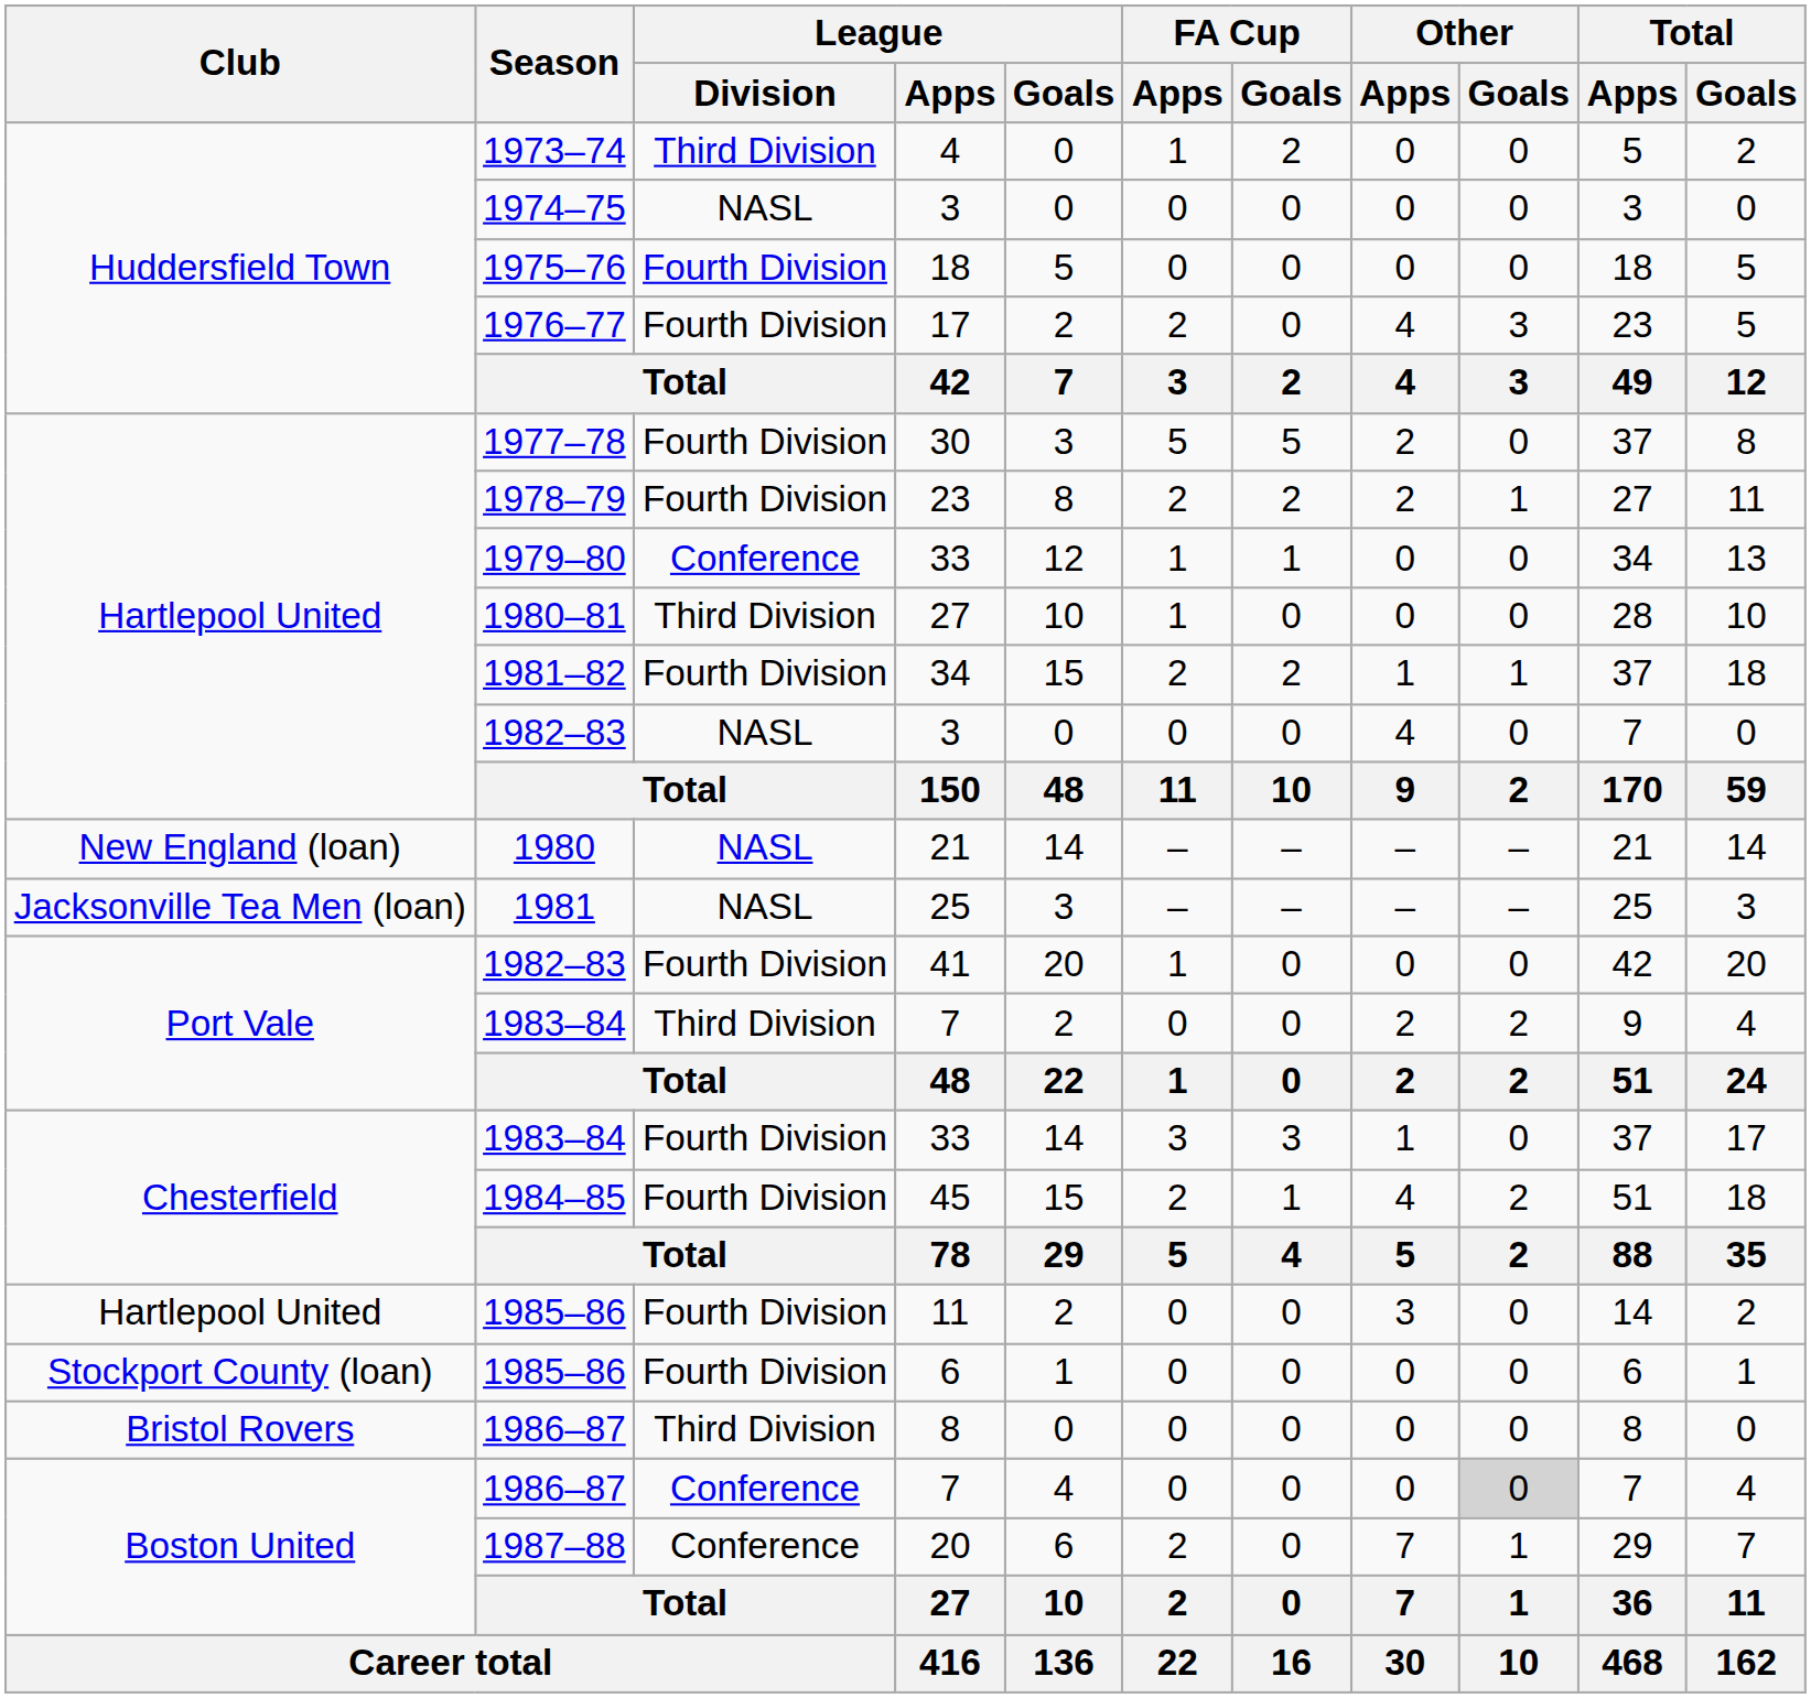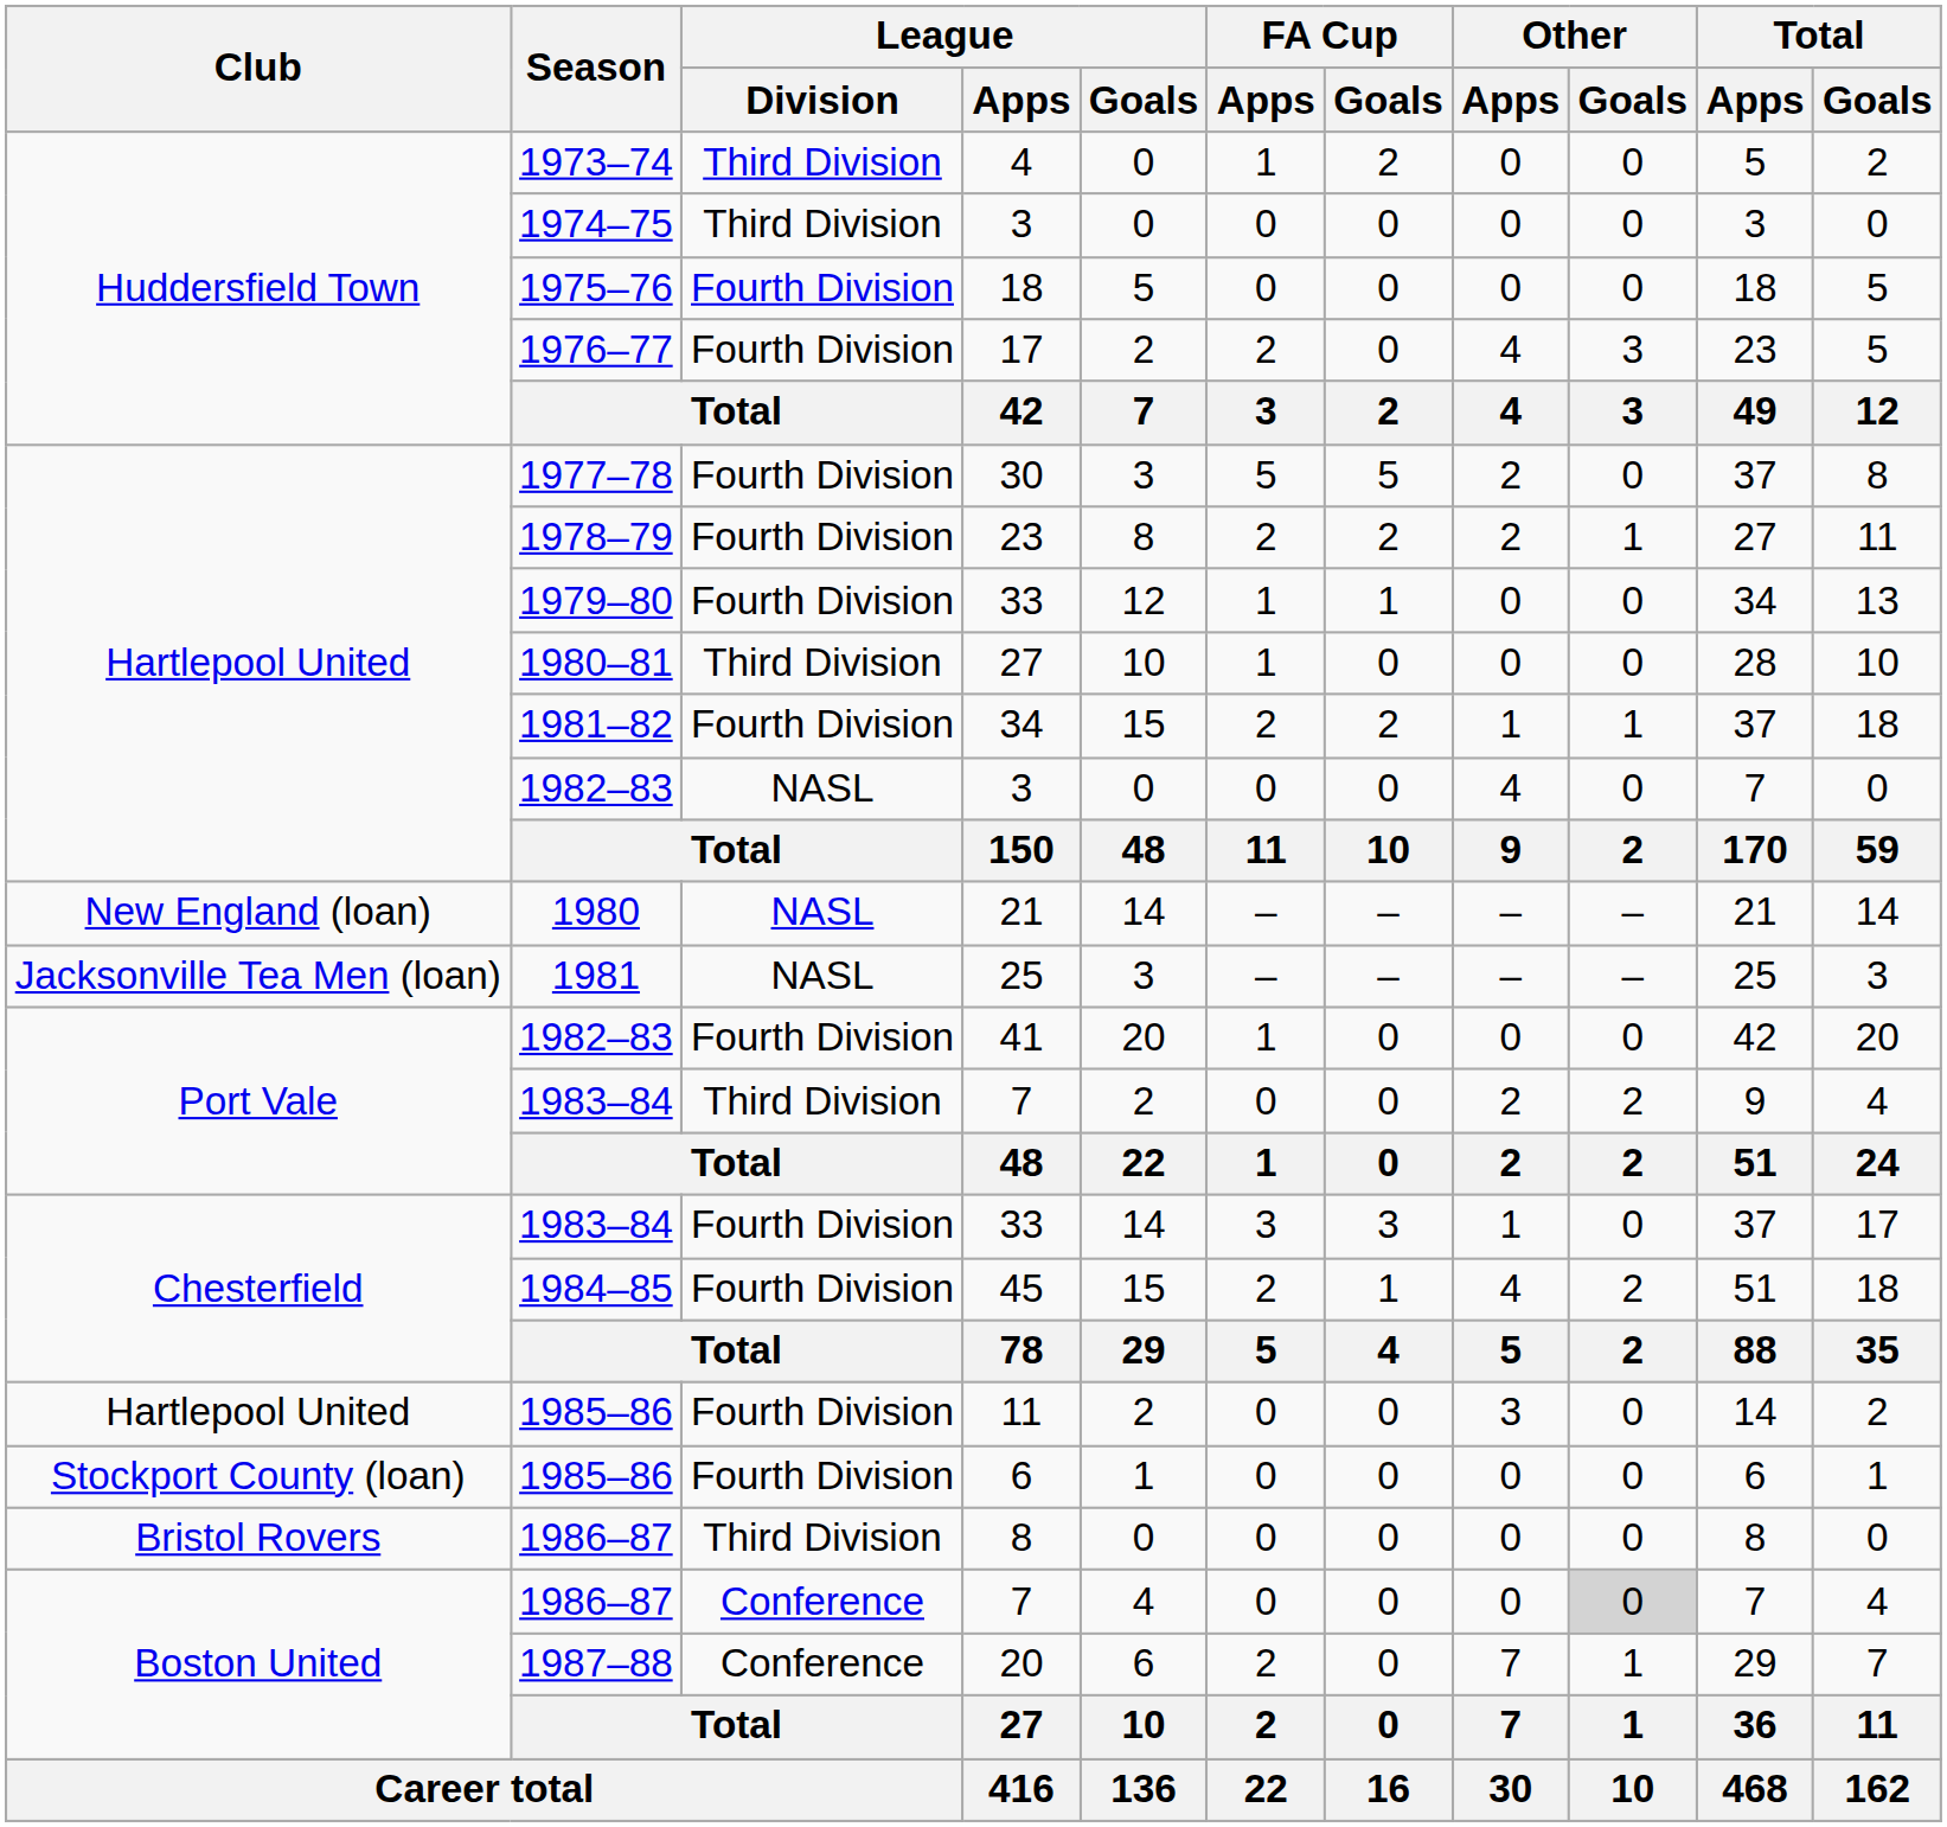1974–75 / 3 | League / Division: NASL -> Third Division
1979–80 / 33 | League / Division: Conference -> Fourth Division
